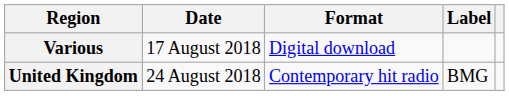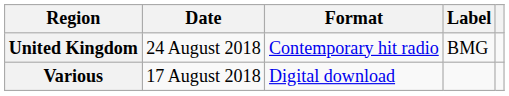rows swapped: Various <-> United Kingdom
